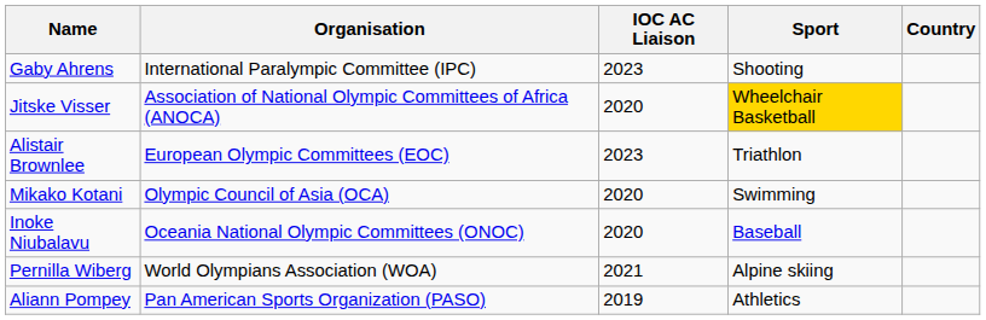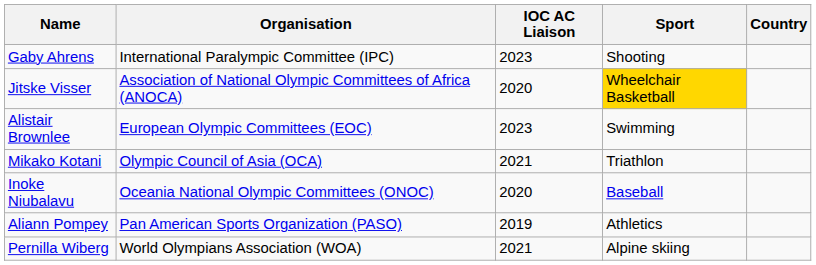Alistair Brownlee | Sport: Triathlon -> Swimming
Mikako Kotani | IOC AC Liaison: 2020 -> 2021
Mikako Kotani | Sport: Swimming -> Triathlon
rows swapped: Aliann Pompey <-> Pernilla Wiberg
